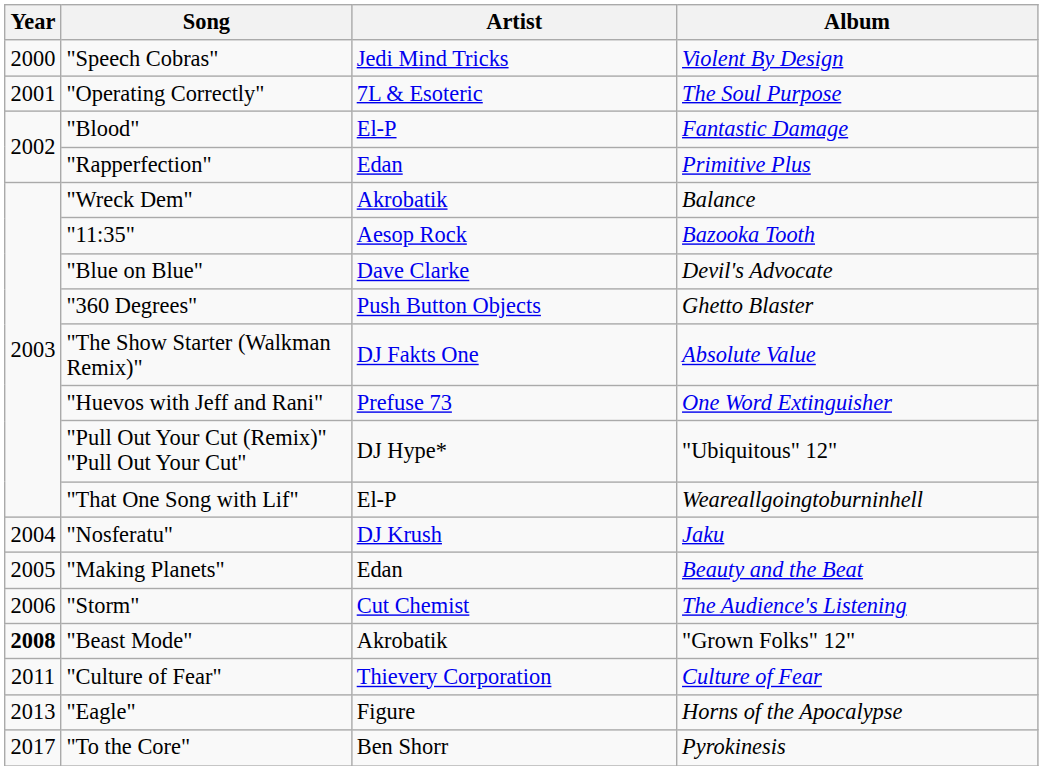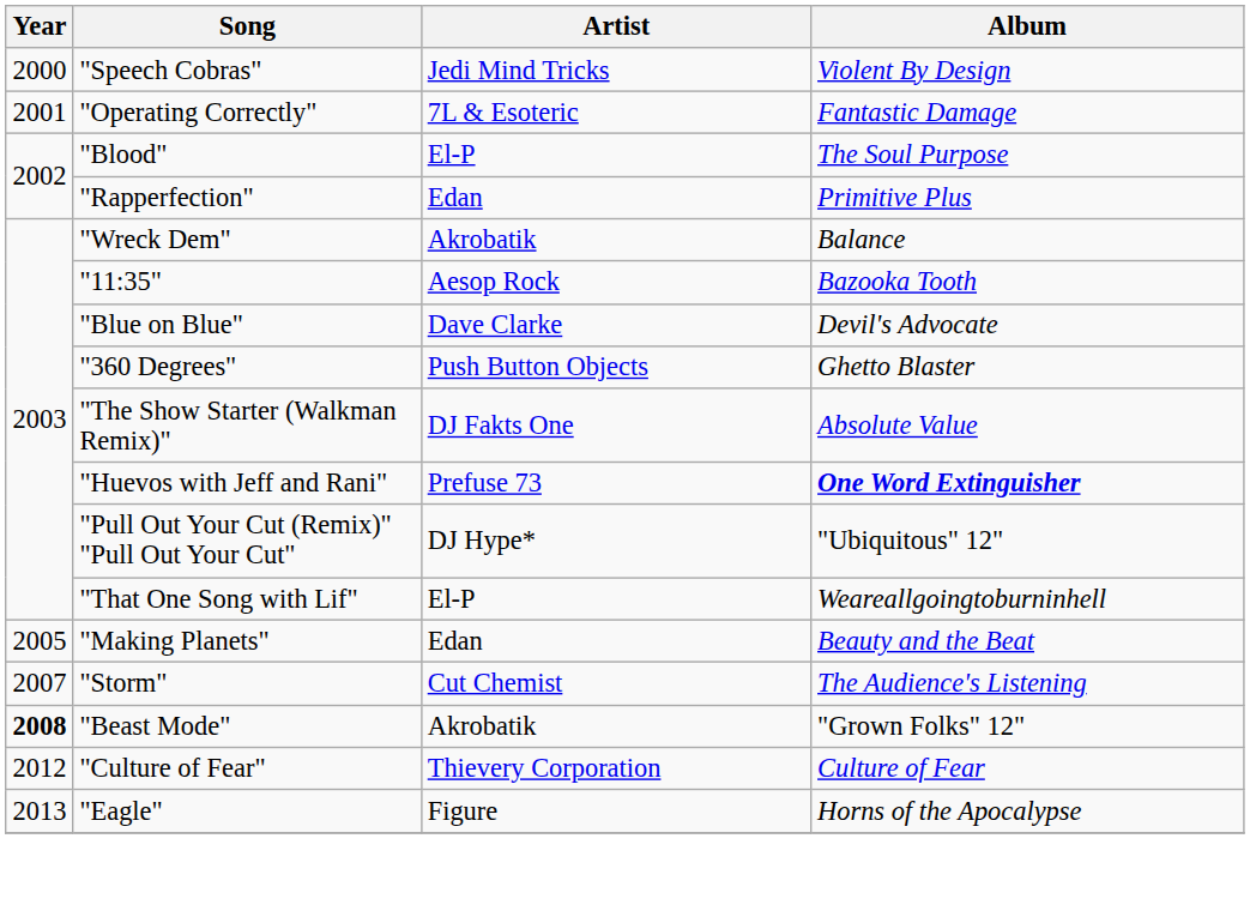"Operating Correctly" | Album: The Soul Purpose -> Fantastic Damage
"Blood" | Album: Fantastic Damage -> The Soul Purpose
"Huevos with Jeff and Rani" | Album: normal -> bold
- row: 2004 | "Nosferatu" | DJ Krush | Jaku
"Storm" | Year: 2006 -> 2007
"Culture of Fear" | Year: 2011 -> 2012
- row: 2017 | "To the Core" | Ben Shorr | Pyrokinesis
